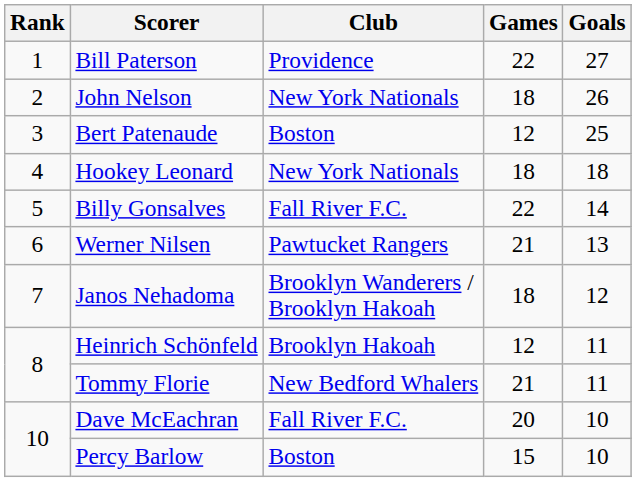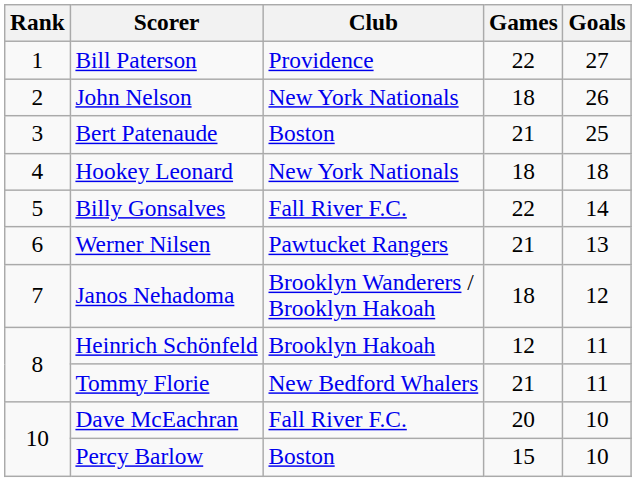Bert Patenaude | Games: 12 -> 21
